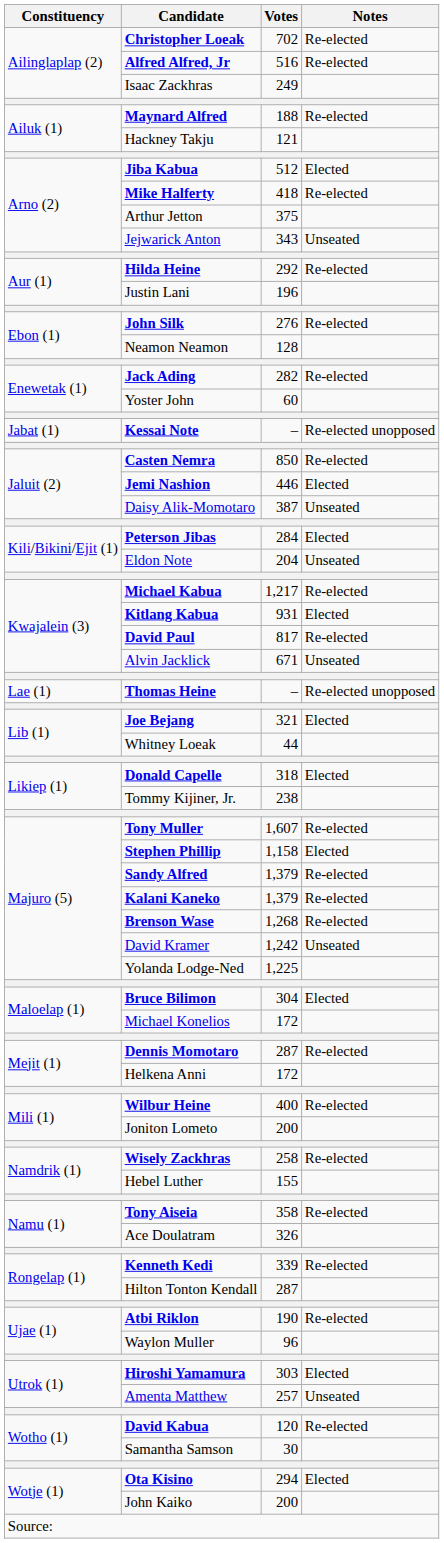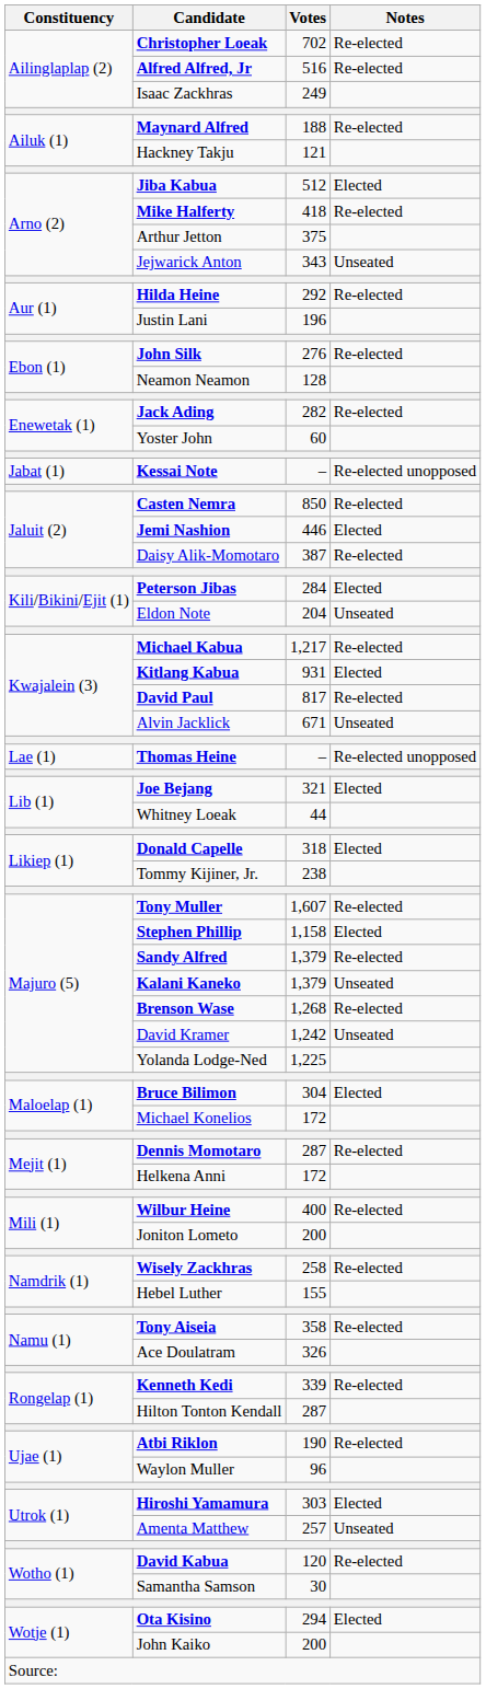Daisy Alik-Momotaro | Notes: Unseated -> Re-elected
Kalani Kaneko | Notes: Re-elected -> Unseated
